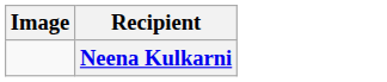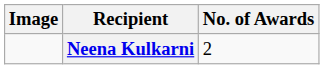+ column: No. of Awards | 2
